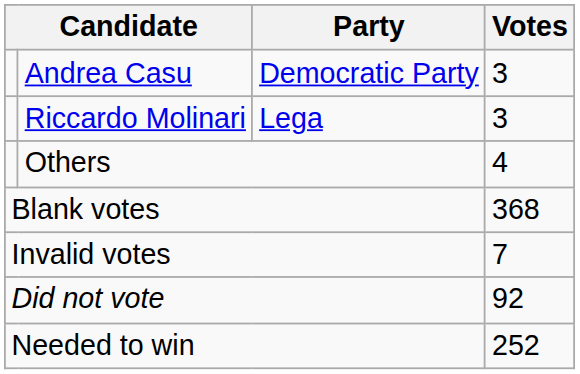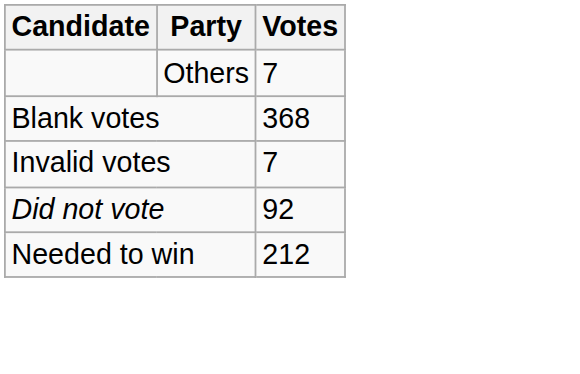- row: Andrea Casu | Democratic Party | 3
- row: Riccardo Molinari | Lega | 3
Others | Votes: 4 -> 7
Needed to win | Votes: 252 -> 212
